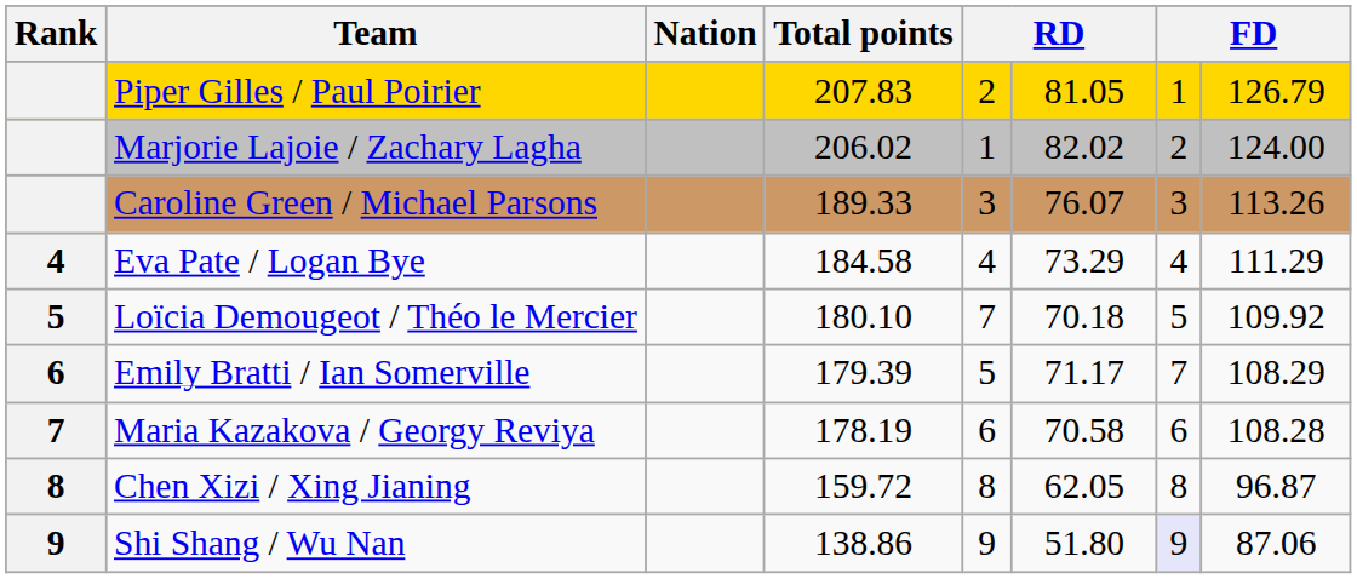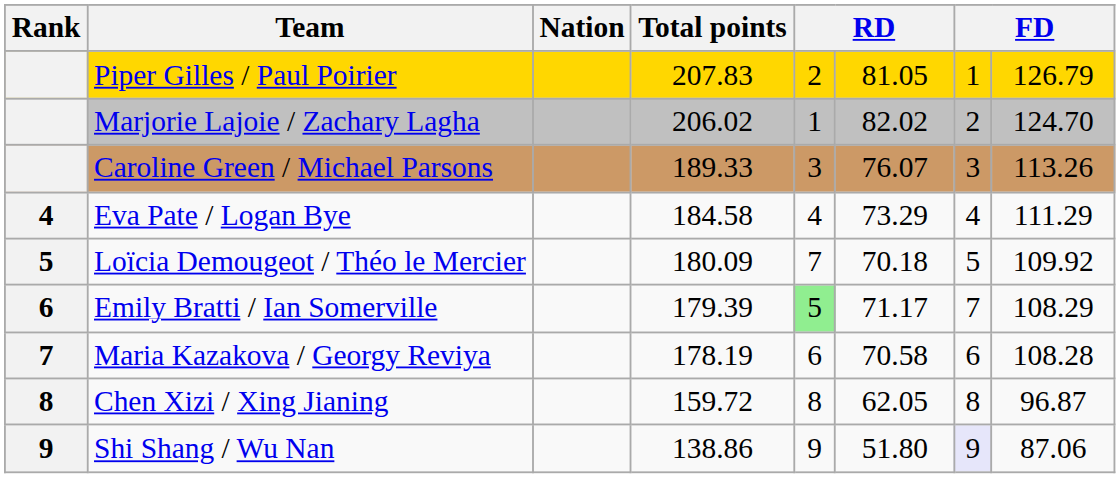Marjorie Lajoie / Zachary Lagha | column 8: 124.00 -> 124.70
Loïcia Demougeot / Théo le Mercier | Total points: 180.10 -> 180.09
Emily Bratti / Ian Somerville | column 5: no background -> lightgreen background
